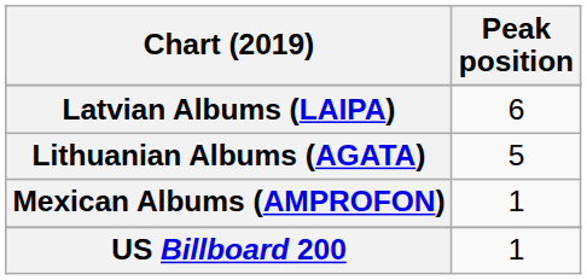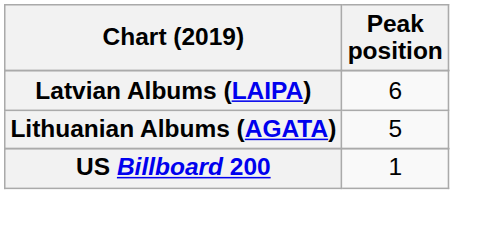- row: Mexican Albums (AMPROFON) | 1
